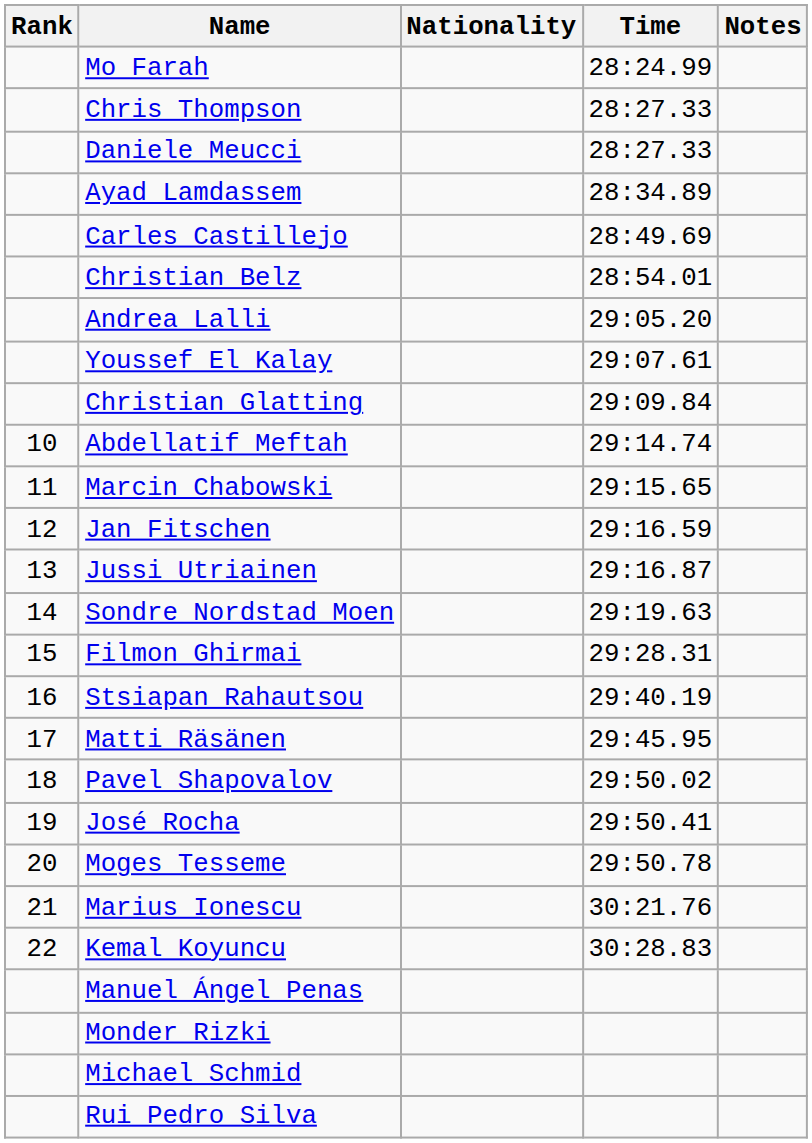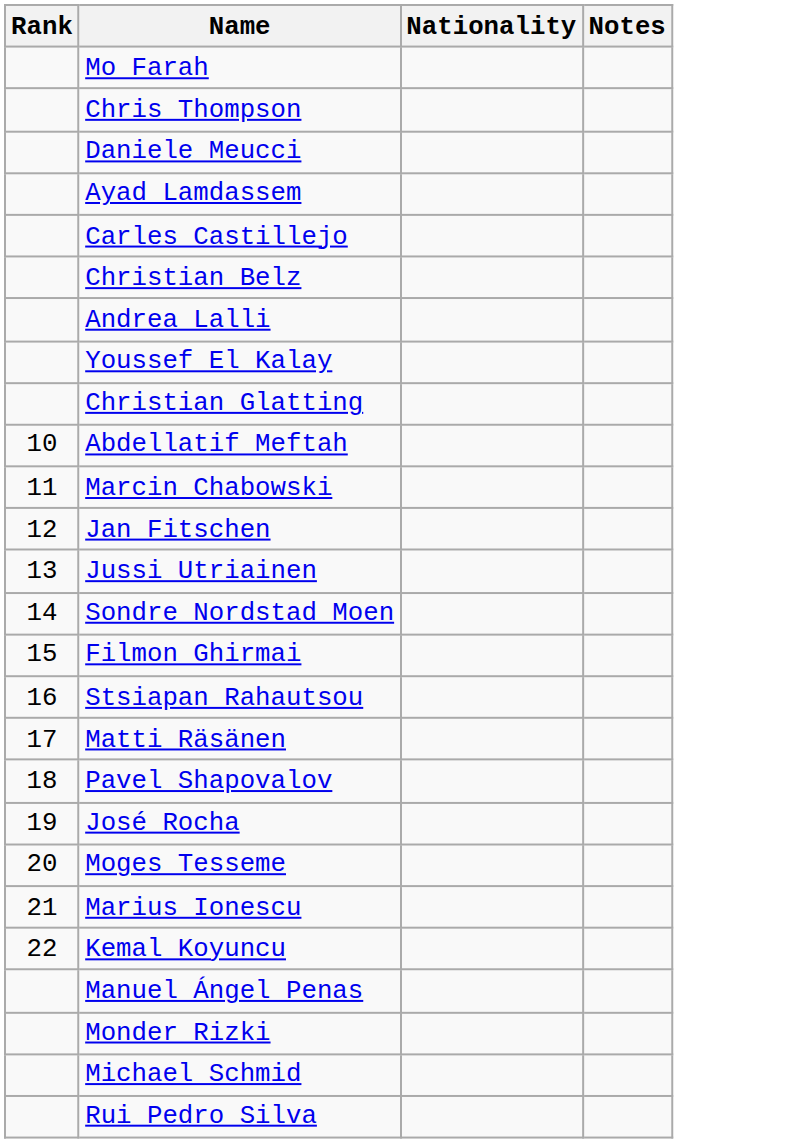- column: Time | 28:24.99 | 28:27.33 | 28:27.33 | 28:34.89 | 28:49.69 | 28:54.01 | 29:05.20 | 29:07.61 | 29:09.84 | 29:14.74 | 29:15.65 | 29:16.59 | 29:16.87 | 29:19.63 | 29:28.31 | 29:40.19 | 29:45.95 | 29:50.02 | 29:50.41 | 29:50.78 | 30:21.76 | 30:28.83
